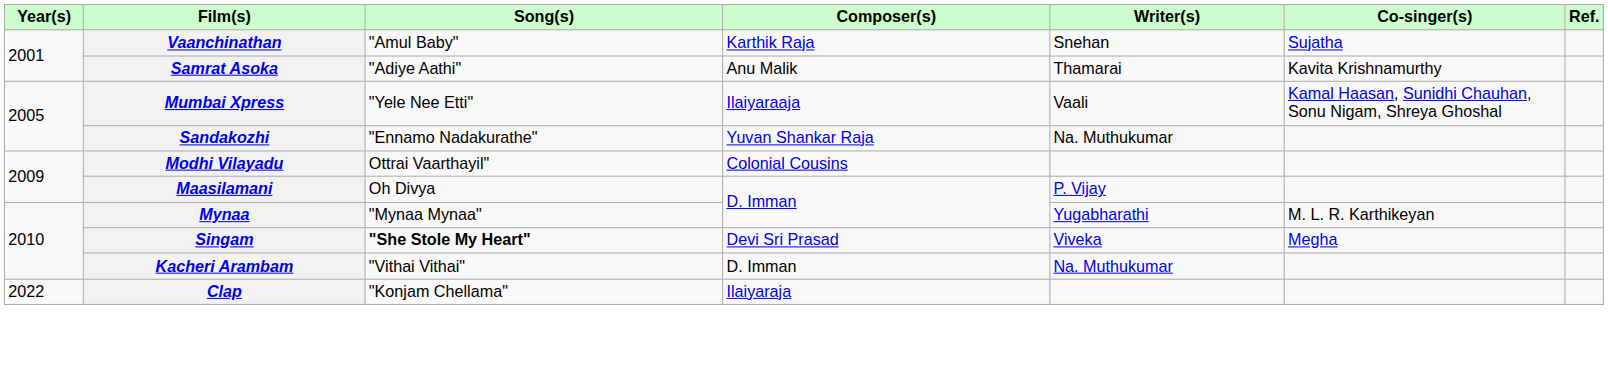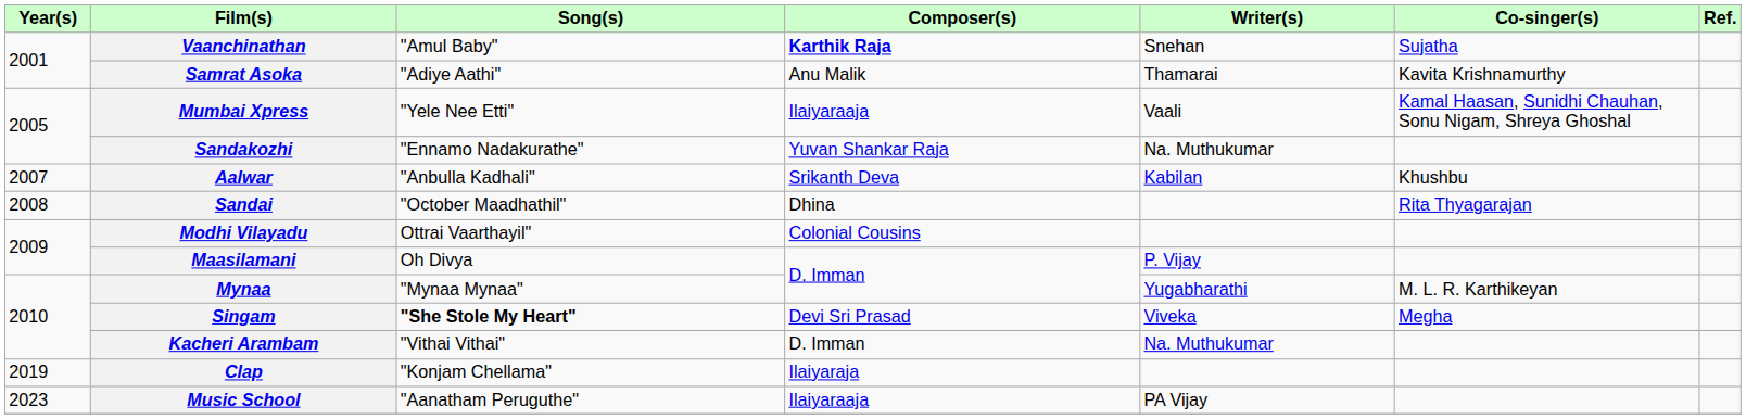Vaanchinathan | Composer(s): normal -> bold
+ row: 2007 | Aalwar | "Anbulla Kadhali" | Srikanth Deva | Kabilan | Khushbu
+ row: 2008 | Sandai | "October Maadhathil" | Dhina | Rita Thyagarajan
Clap | Year(s): 2022 -> 2019
+ row: 2023 | Music School | "Aanatham Peruguthe" | Ilaiyaraaja | PA Vijay
